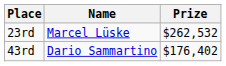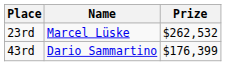43rd | Prize: $176,402 -> $176,399
